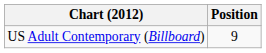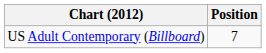US Adult Contemporary (Billboard) | Position: 9 -> 7
